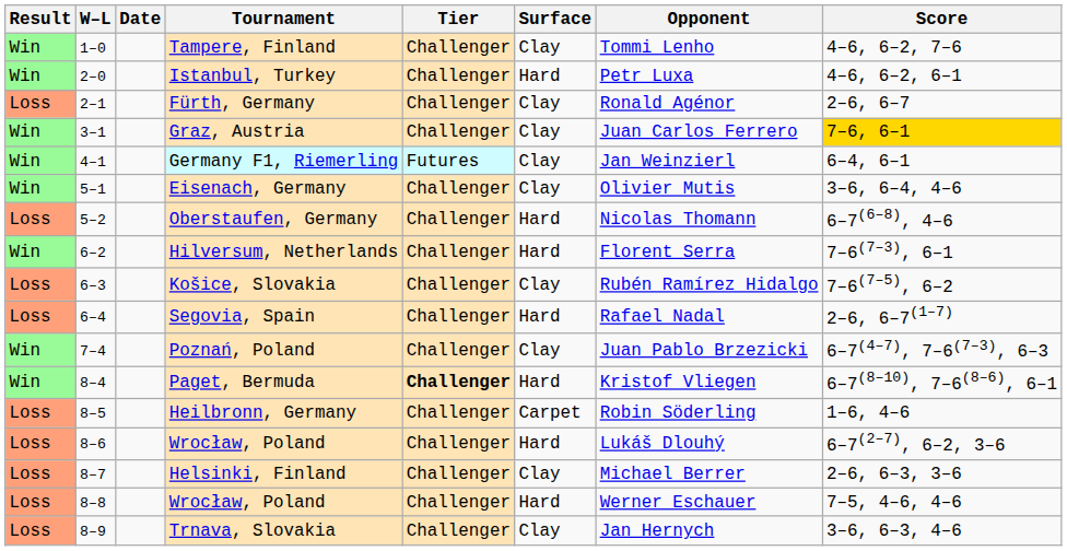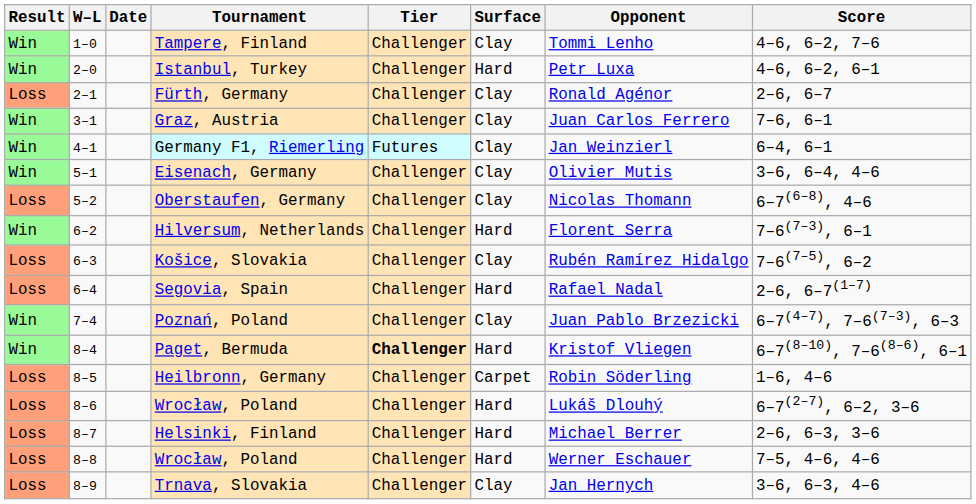Graz, Austria | Score: gold background -> no background
Oberstaufen, Germany | Surface: Hard -> Clay
Helsinki, Finland | Surface: Clay -> Hard
